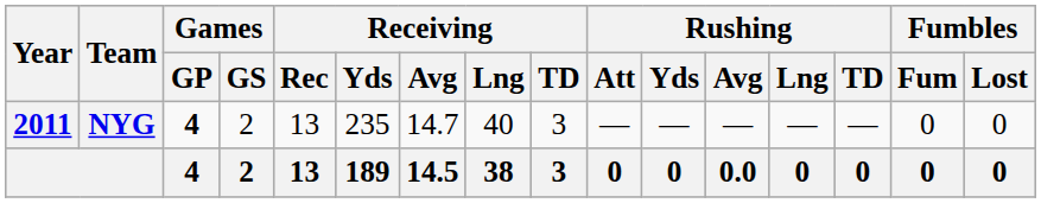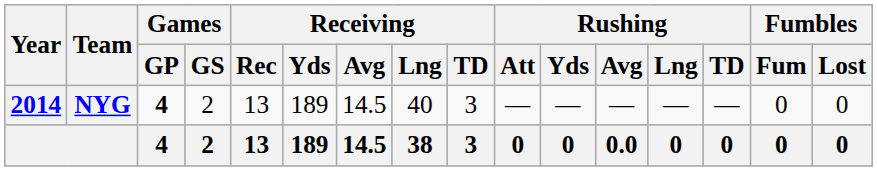NYG | Year: 2011 -> 2014
NYG | Receiving / Yds: 235 -> 189
NYG | Receiving / Avg: 14.7 -> 14.5
